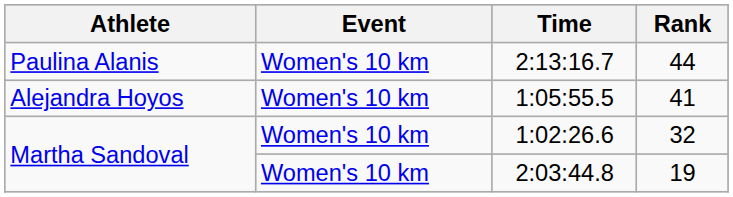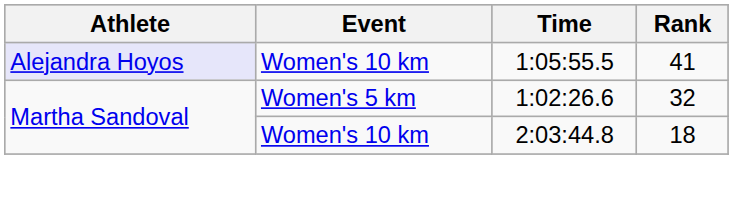- row: Paulina Alanis | Women's 10 km | 2:13:16.7 | 44
1:05:55.5 | Athlete: no background -> lavender background
1:02:26.6 | Event: Women's 10 km -> Women's 5 km
2:03:44.8 | Rank: 19 -> 18
